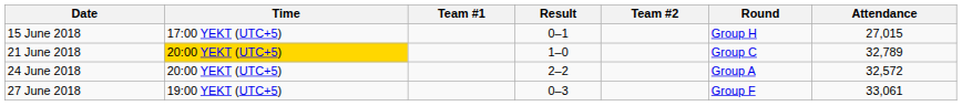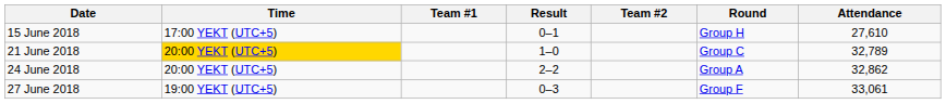15 June 2018 | Attendance: 27,015 -> 27,610
24 June 2018 | Attendance: 32,572 -> 32,862
